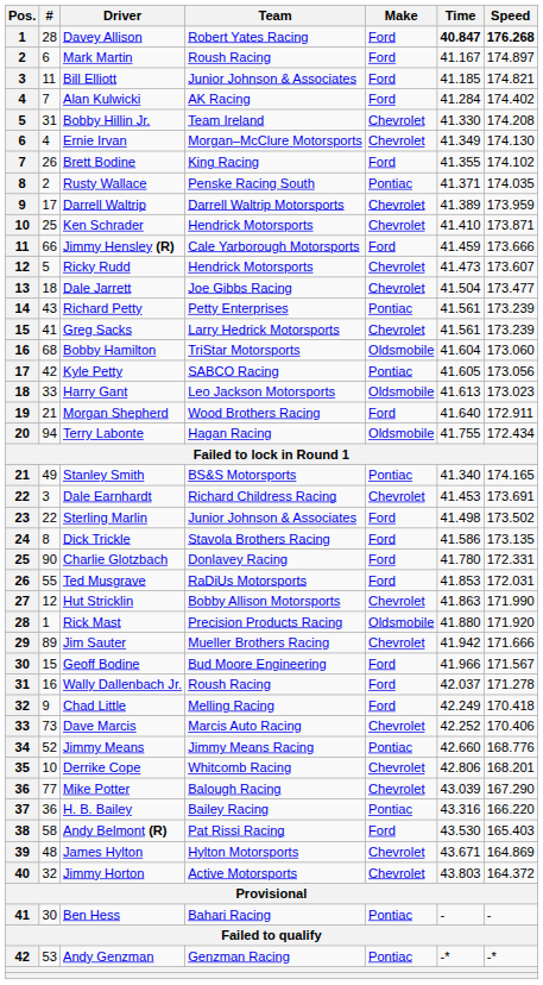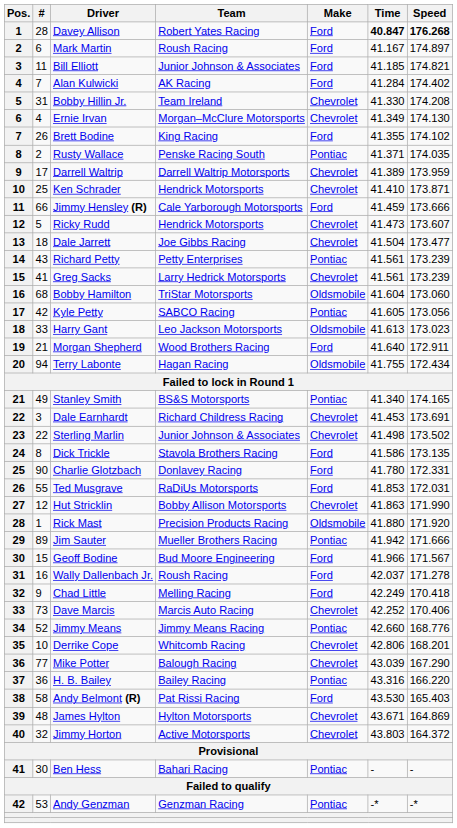Sterling Marlin | Make: Ford -> Chevrolet
Jim Sauter | Make: Chevrolet -> Pontiac
